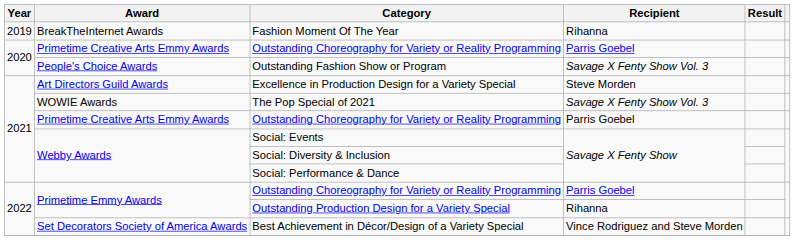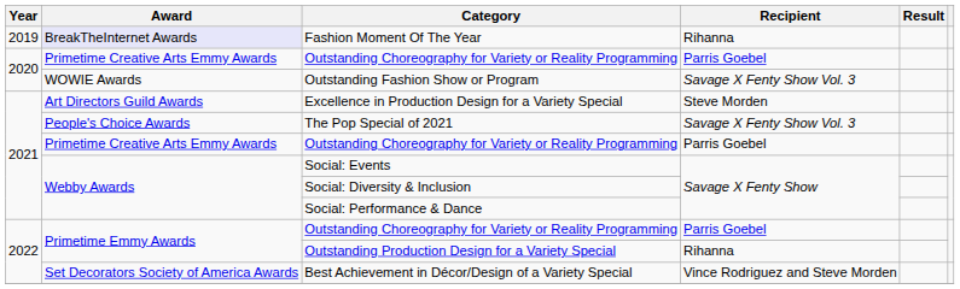Fashion Moment Of The Year | Award: no background -> lavender background
Outstanding Fashion Show or Program | Award: People's Choice Awards -> WOWIE Awards
The Pop Special of 2021 | Award: WOWIE Awards -> People's Choice Awards
